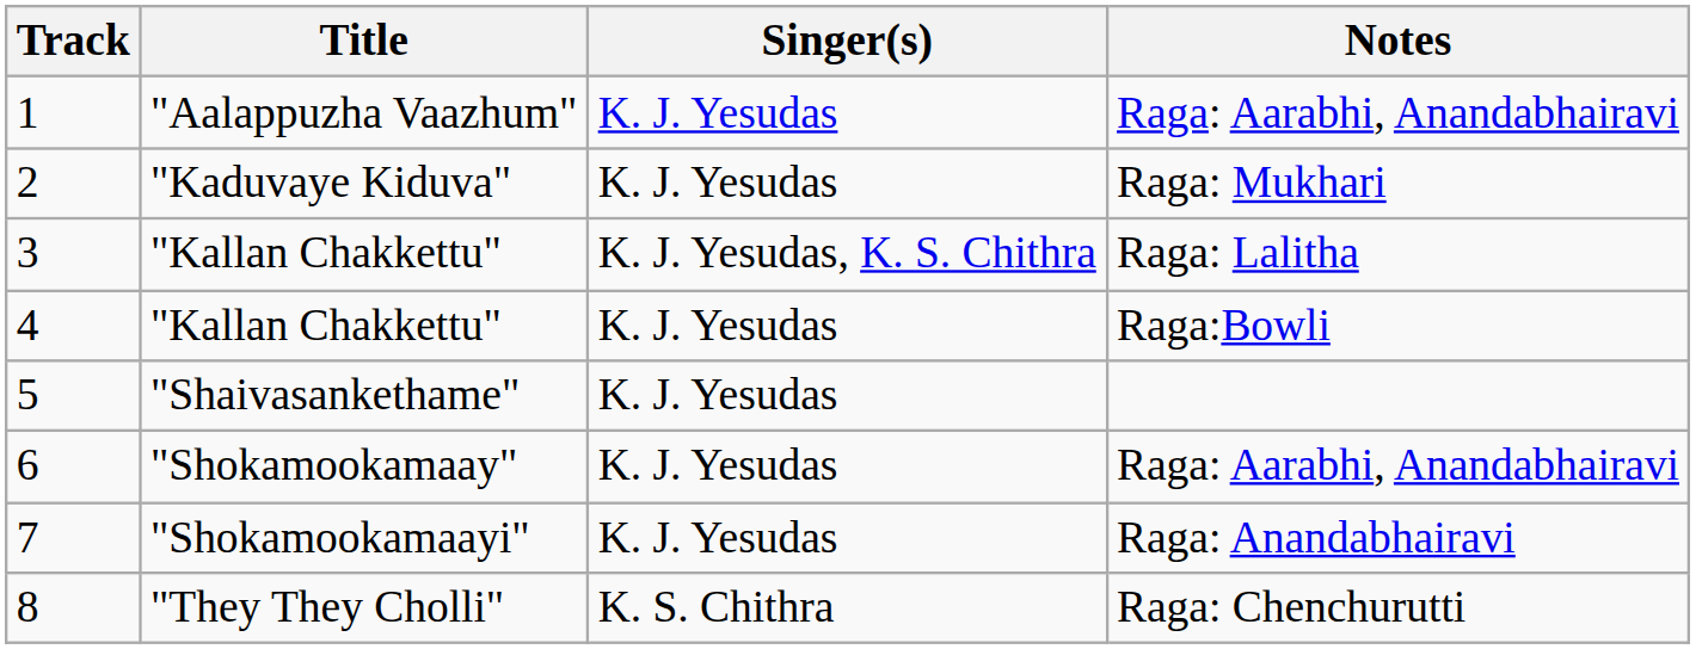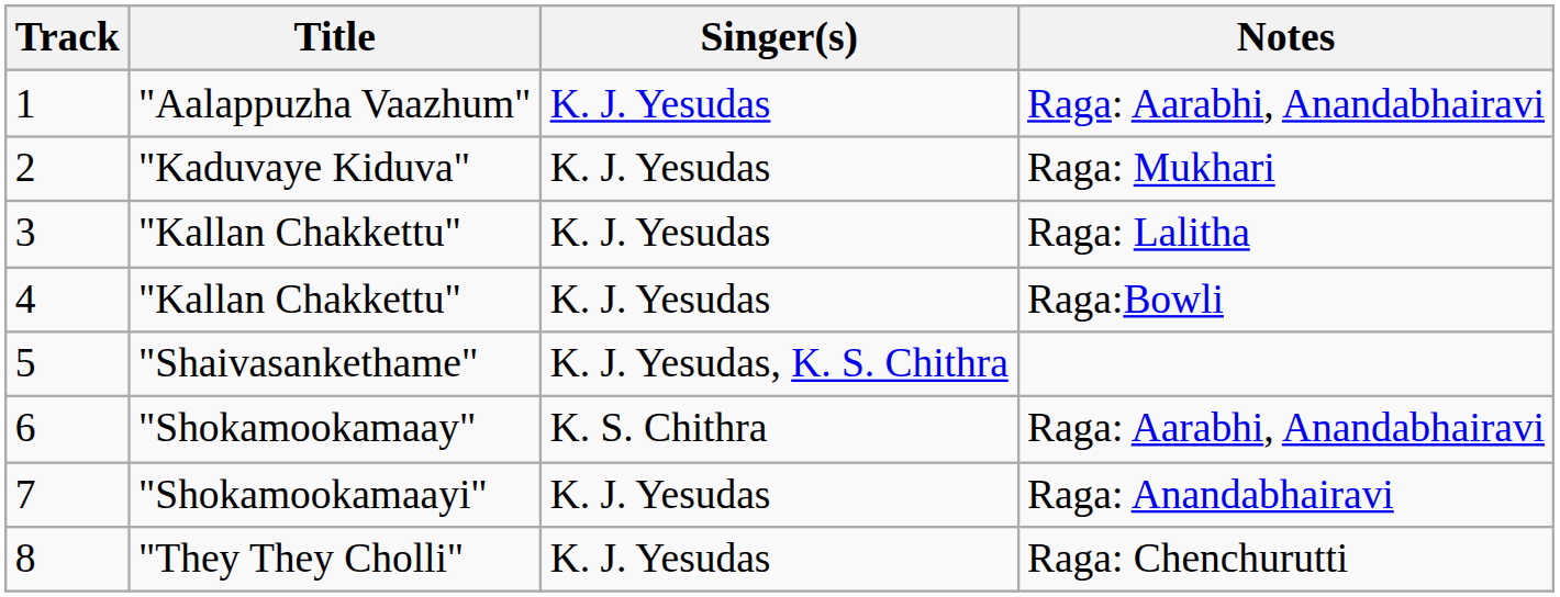3 | Singer(s): K. J. Yesudas, K. S. Chithra -> K. J. Yesudas
5 | Singer(s): K. J. Yesudas -> K. J. Yesudas, K. S. Chithra
6 | Singer(s): K. J. Yesudas -> K. S. Chithra
8 | Singer(s): K. S. Chithra -> K. J. Yesudas
